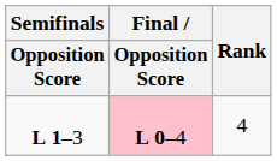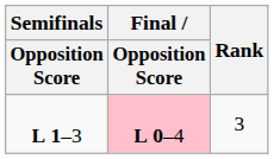L 1–3 | Rank: 4 -> 3
